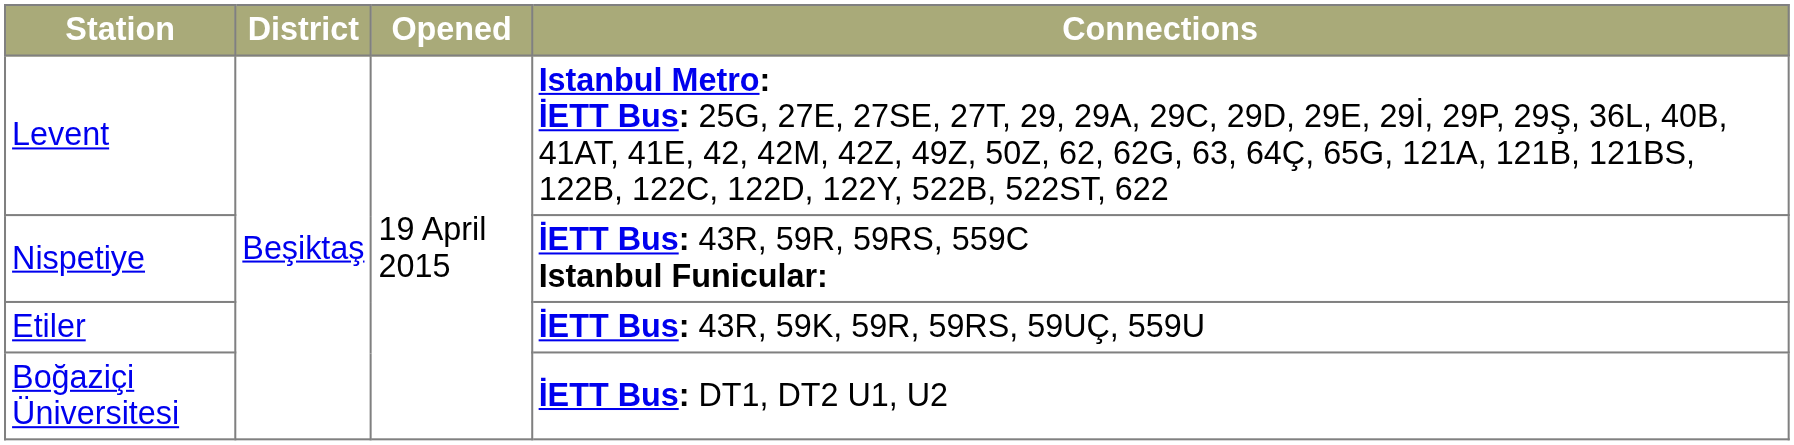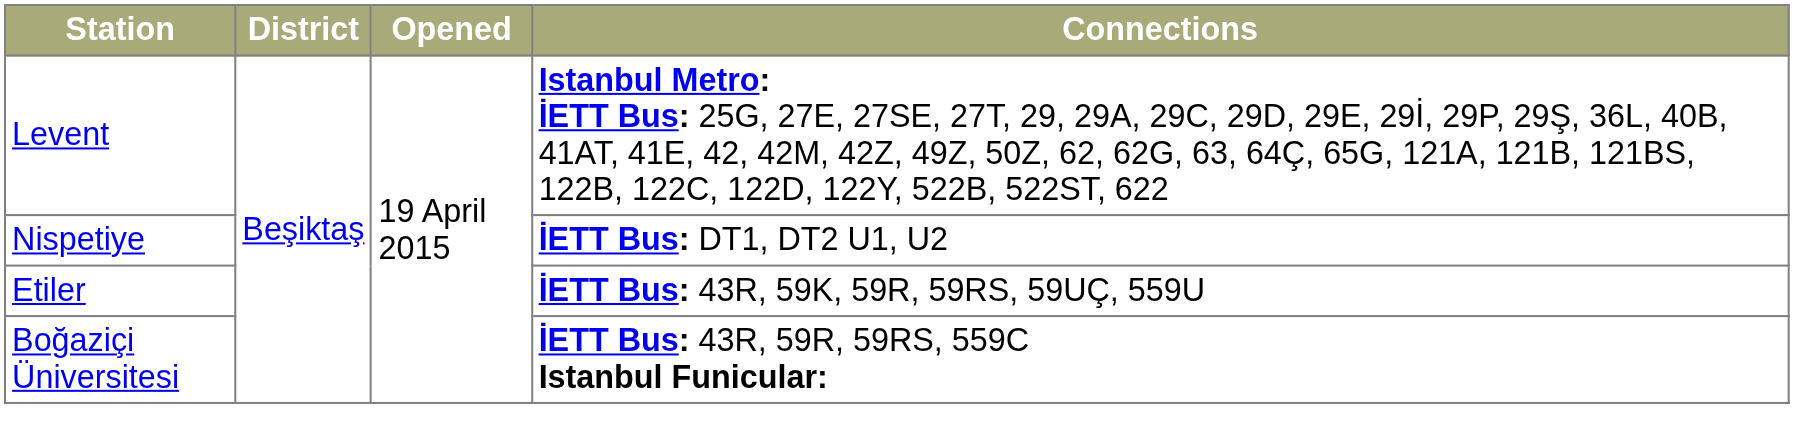Nispetiye | Connections: İETT Bus: 43R, 59R, 59RS, 559C Istanbul Funicular: -> İETT Bus: DT1, DT2 U1, U2
Boğaziçi Üniversitesi | Connections: İETT Bus: DT1, DT2 U1, U2 -> İETT Bus: 43R, 59R, 59RS, 559C Istanbul Funicular:
